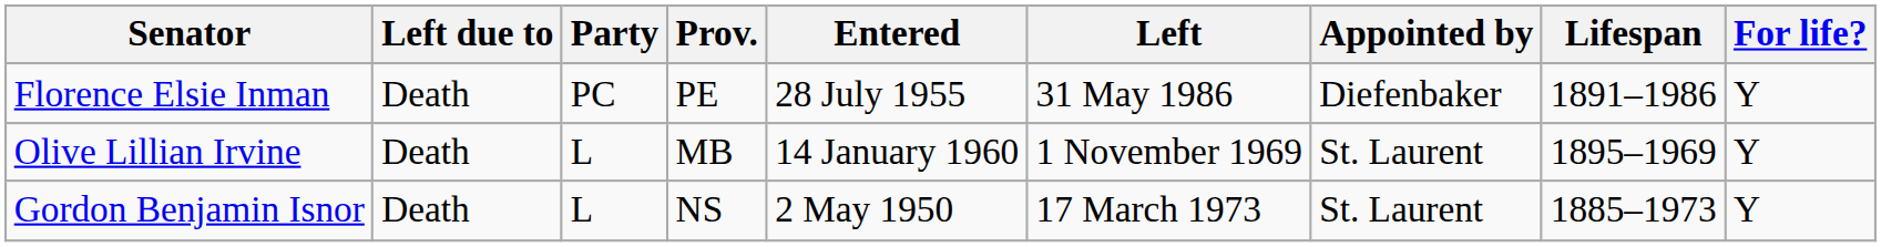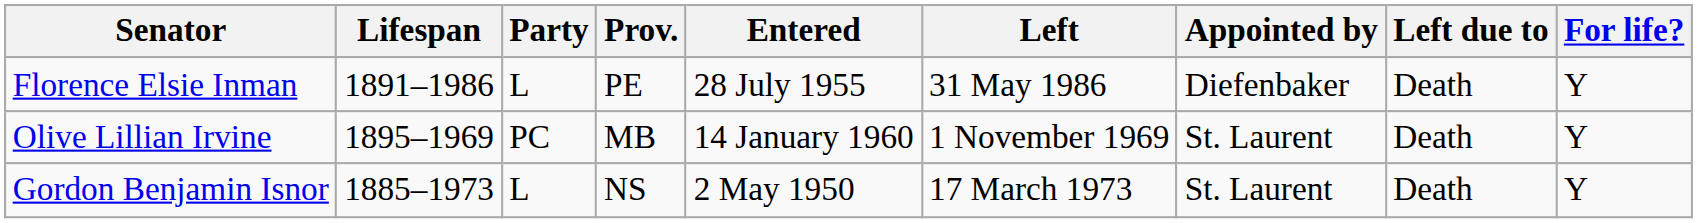columns swapped: Lifespan <-> Left due to
Florence Elsie Inman | Party: PC -> L
Olive Lillian Irvine | Party: L -> PC
